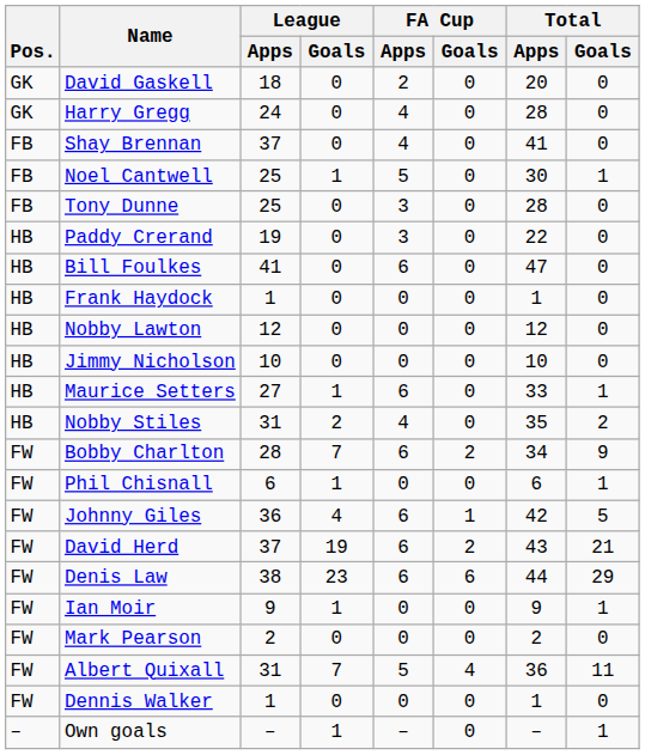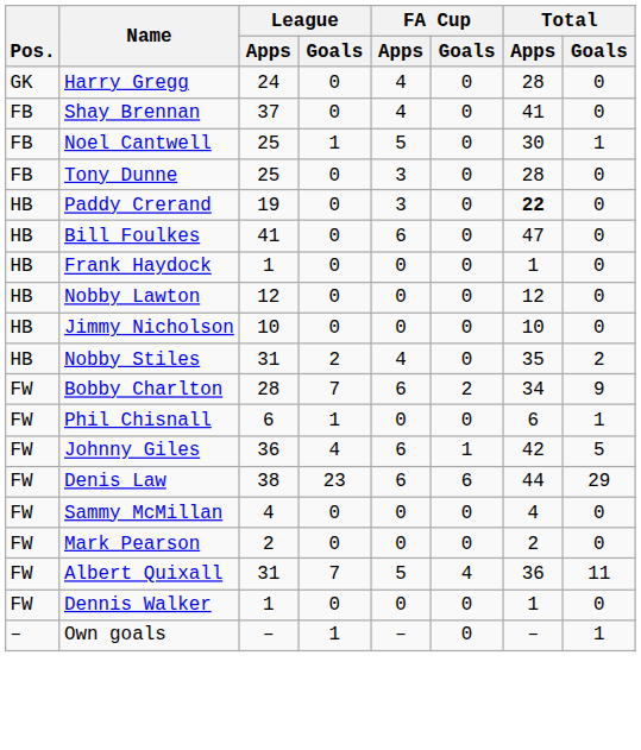- row: GK | David Gaskell | 18 | 0 | 2 | 0 | 20 | 0
Paddy Crerand | Total / Apps: normal -> bold
- row: HB | Maurice Setters | 27 | 1 | 6 | 0 | 33 | 1
- row: FW | David Herd | 37 | 19 | 6 | 2 | 43 | 21
+ row: FW | Sammy McMillan | 4 | 0 | 0 | 0 | 4 | 0
- row: FW | Ian Moir | 9 | 1 | 0 | 0 | 9 | 1
